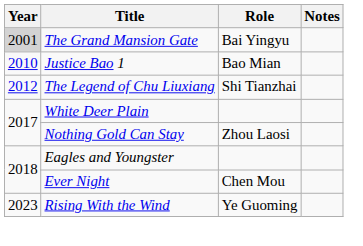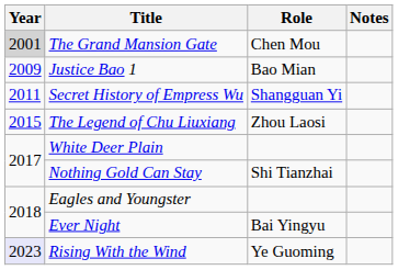The Grand Mansion Gate | Role: Bai Yingyu -> Chen Mou
Justice Bao 1 | Year: 2010 -> 2009
+ row: 2011 | Secret History of Empress Wu | Shangguan Yi
The Legend of Chu Liuxiang | Year: 2012 -> 2015
The Legend of Chu Liuxiang | Role: Shi Tianzhai -> Zhou Laosi
Nothing Gold Can Stay | Role: Zhou Laosi -> Shi Tianzhai
Ever Night | Role: Chen Mou -> Bai Yingyu
Rising With the Wind | Year: no background -> lavender background
